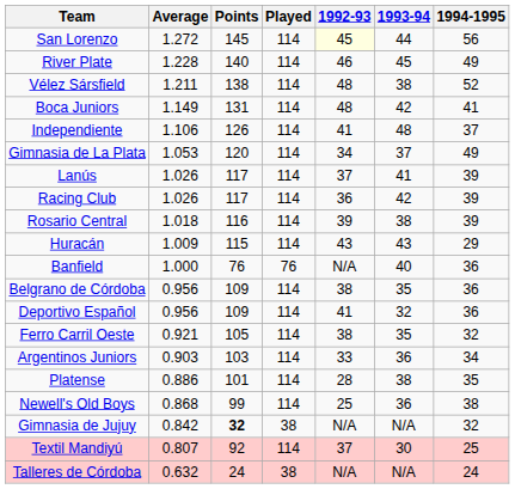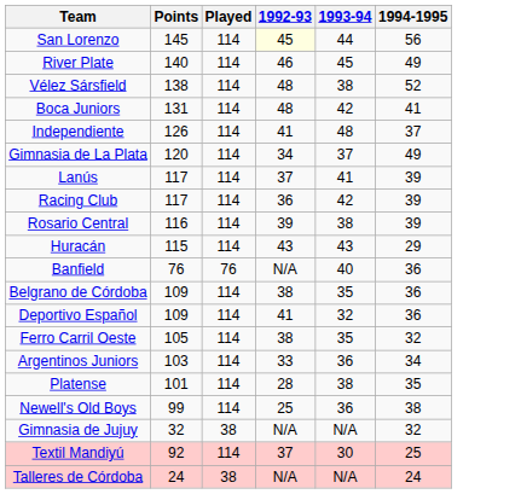- column: Average | 1.272 | 1.228 | 1.211 | 1.149 | 1.106 | 1.053 | 1.026 | 1.026 | 1.018 | 1.009 | 1.000 | 0.956 | 0.956 | 0.921 | 0.903 | 0.886 | 0.868 | 0.842 | 0.807 | 0.632
Gimnasia de Jujuy | Points: bold -> normal
